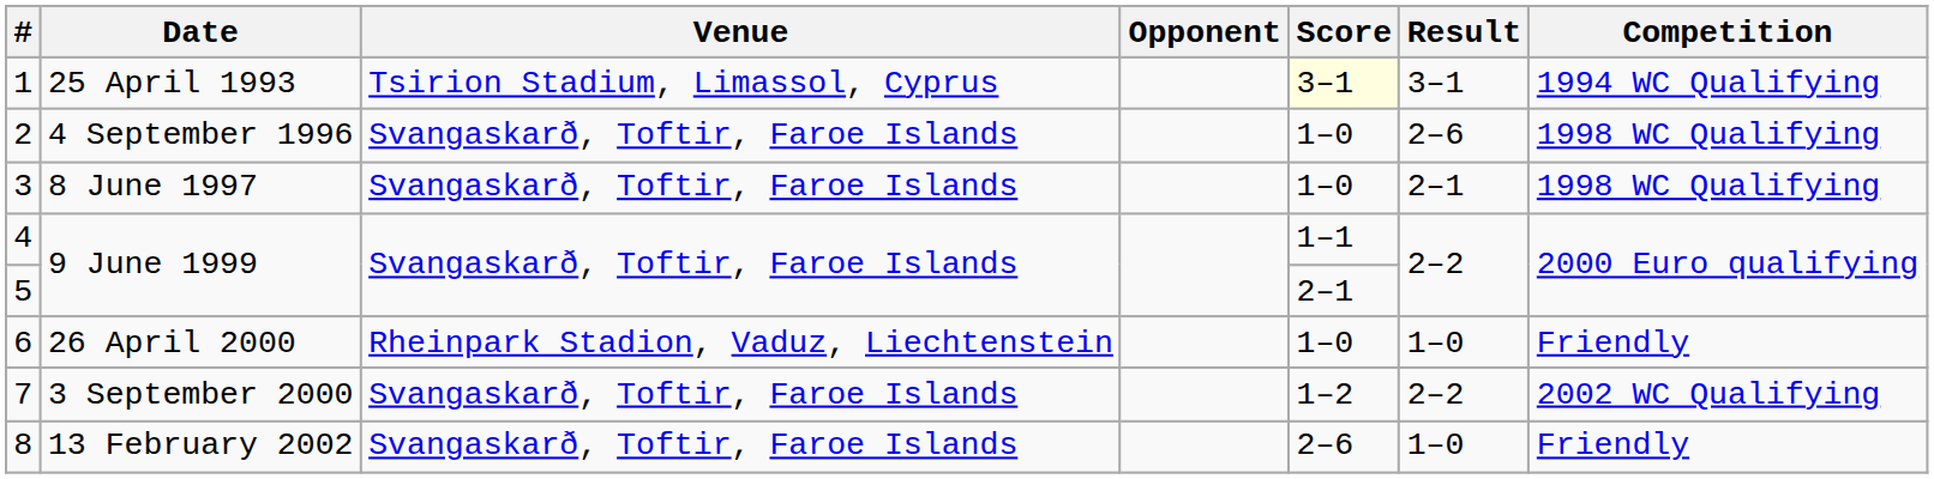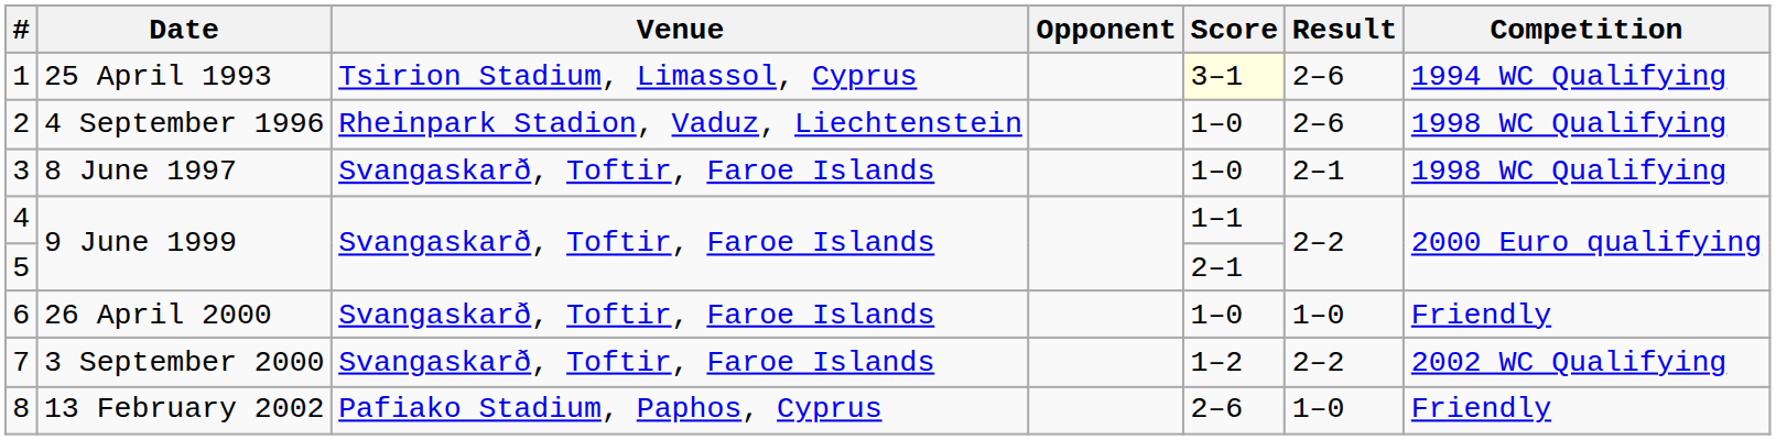1 | Result: 3–1 -> 2–6
2 | Venue: Svangaskarð, Toftir, Faroe Islands -> Rheinpark Stadion, Vaduz, Liechtenstein
6 | Venue: Rheinpark Stadion, Vaduz, Liechtenstein -> Svangaskarð, Toftir, Faroe Islands
8 | Venue: Svangaskarð, Toftir, Faroe Islands -> Pafiako Stadium, Paphos, Cyprus
